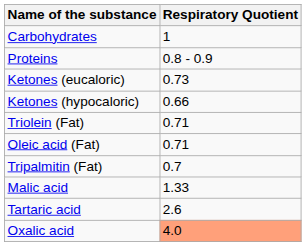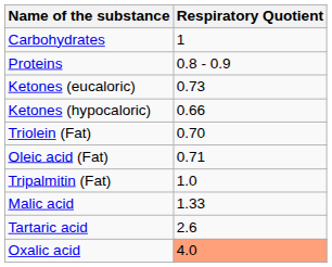Triolein (Fat) | Respiratory Quotient: 0.71 -> 0.70
Tripalmitin (Fat) | Respiratory Quotient: 0.7 -> 1.0
